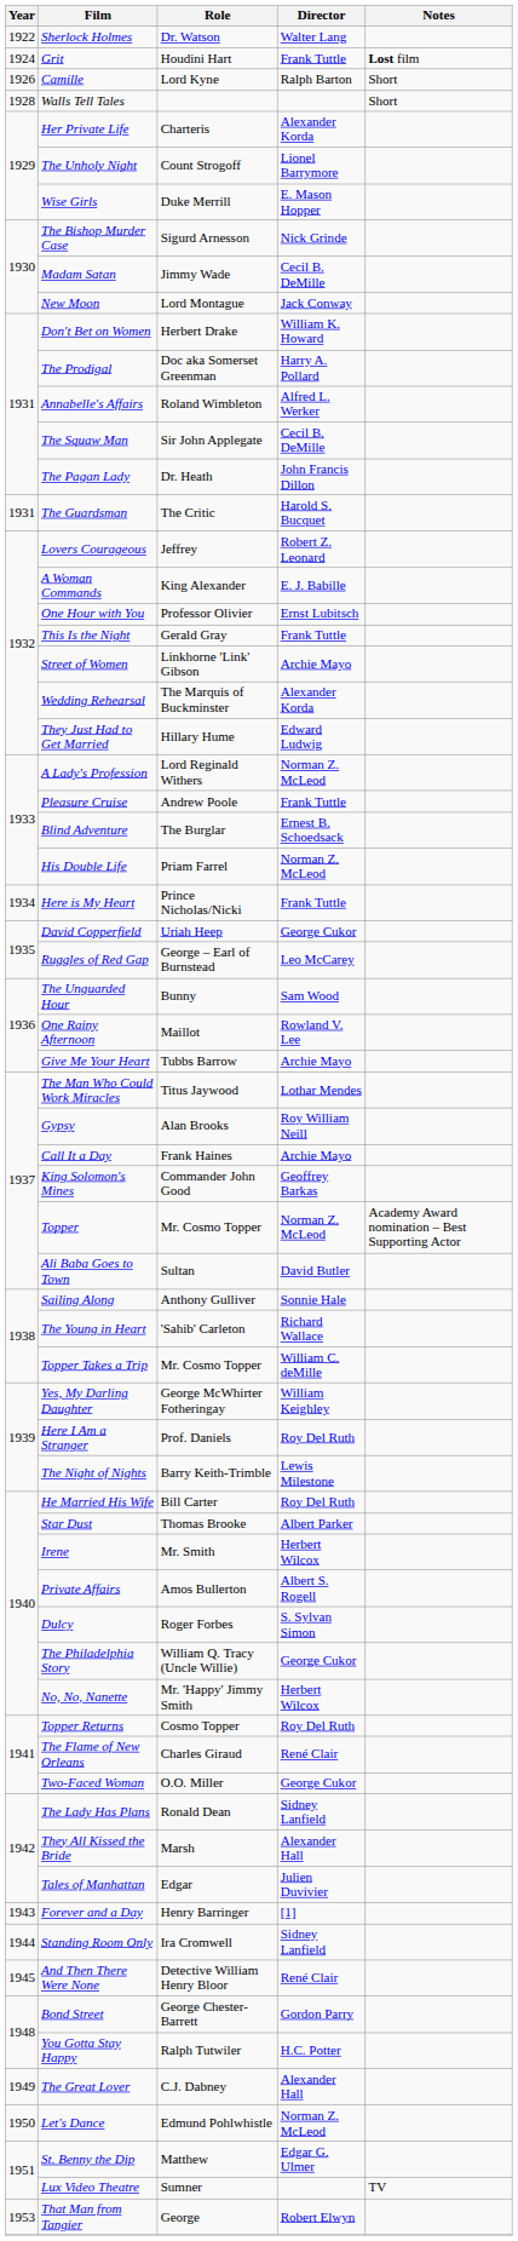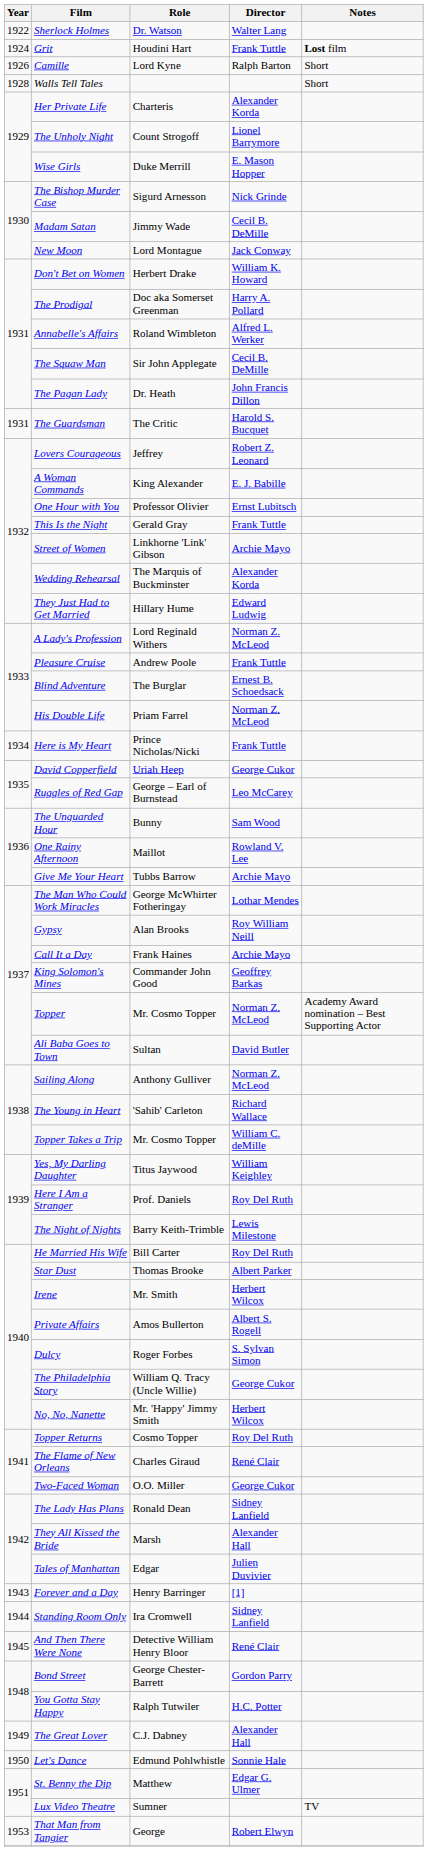The Man Who Could Work Miracles | Role: Titus Jaywood -> George McWhirter Fotheringay
Sailing Along | Director: Sonnie Hale -> Norman Z. McLeod
Yes, My Darling Daughter | Role: George McWhirter Fotheringay -> Titus Jaywood
Let's Dance | Director: Norman Z. McLeod -> Sonnie Hale
